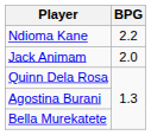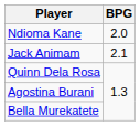Ndioma Kane | BPG: 2.2 -> 2.0
Jack Animam | BPG: 2.0 -> 2.1
